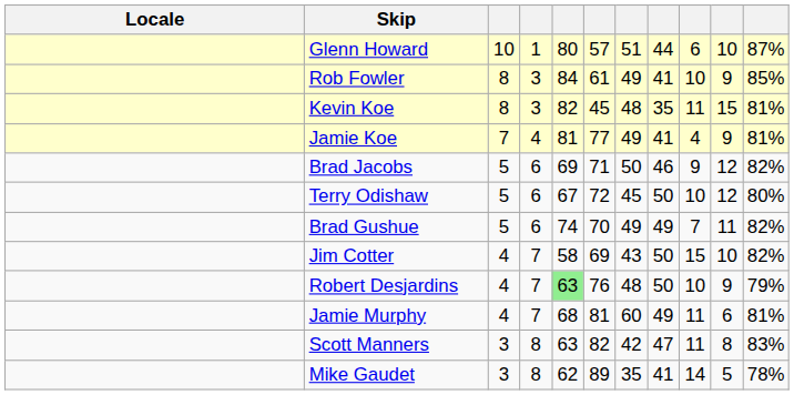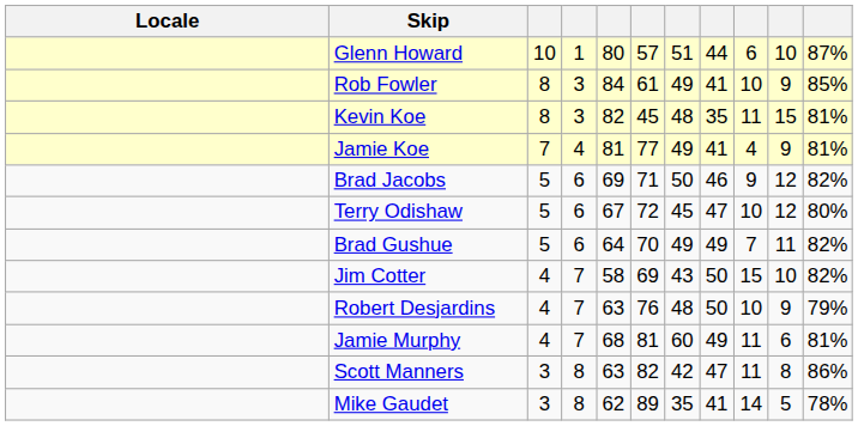Terry Odishaw | column 8: 50 -> 47
Brad Gushue | column 5: 74 -> 64
Robert Desjardins | column 5: lightgreen background -> no background
Scott Manners | column 11: 83% -> 86%
